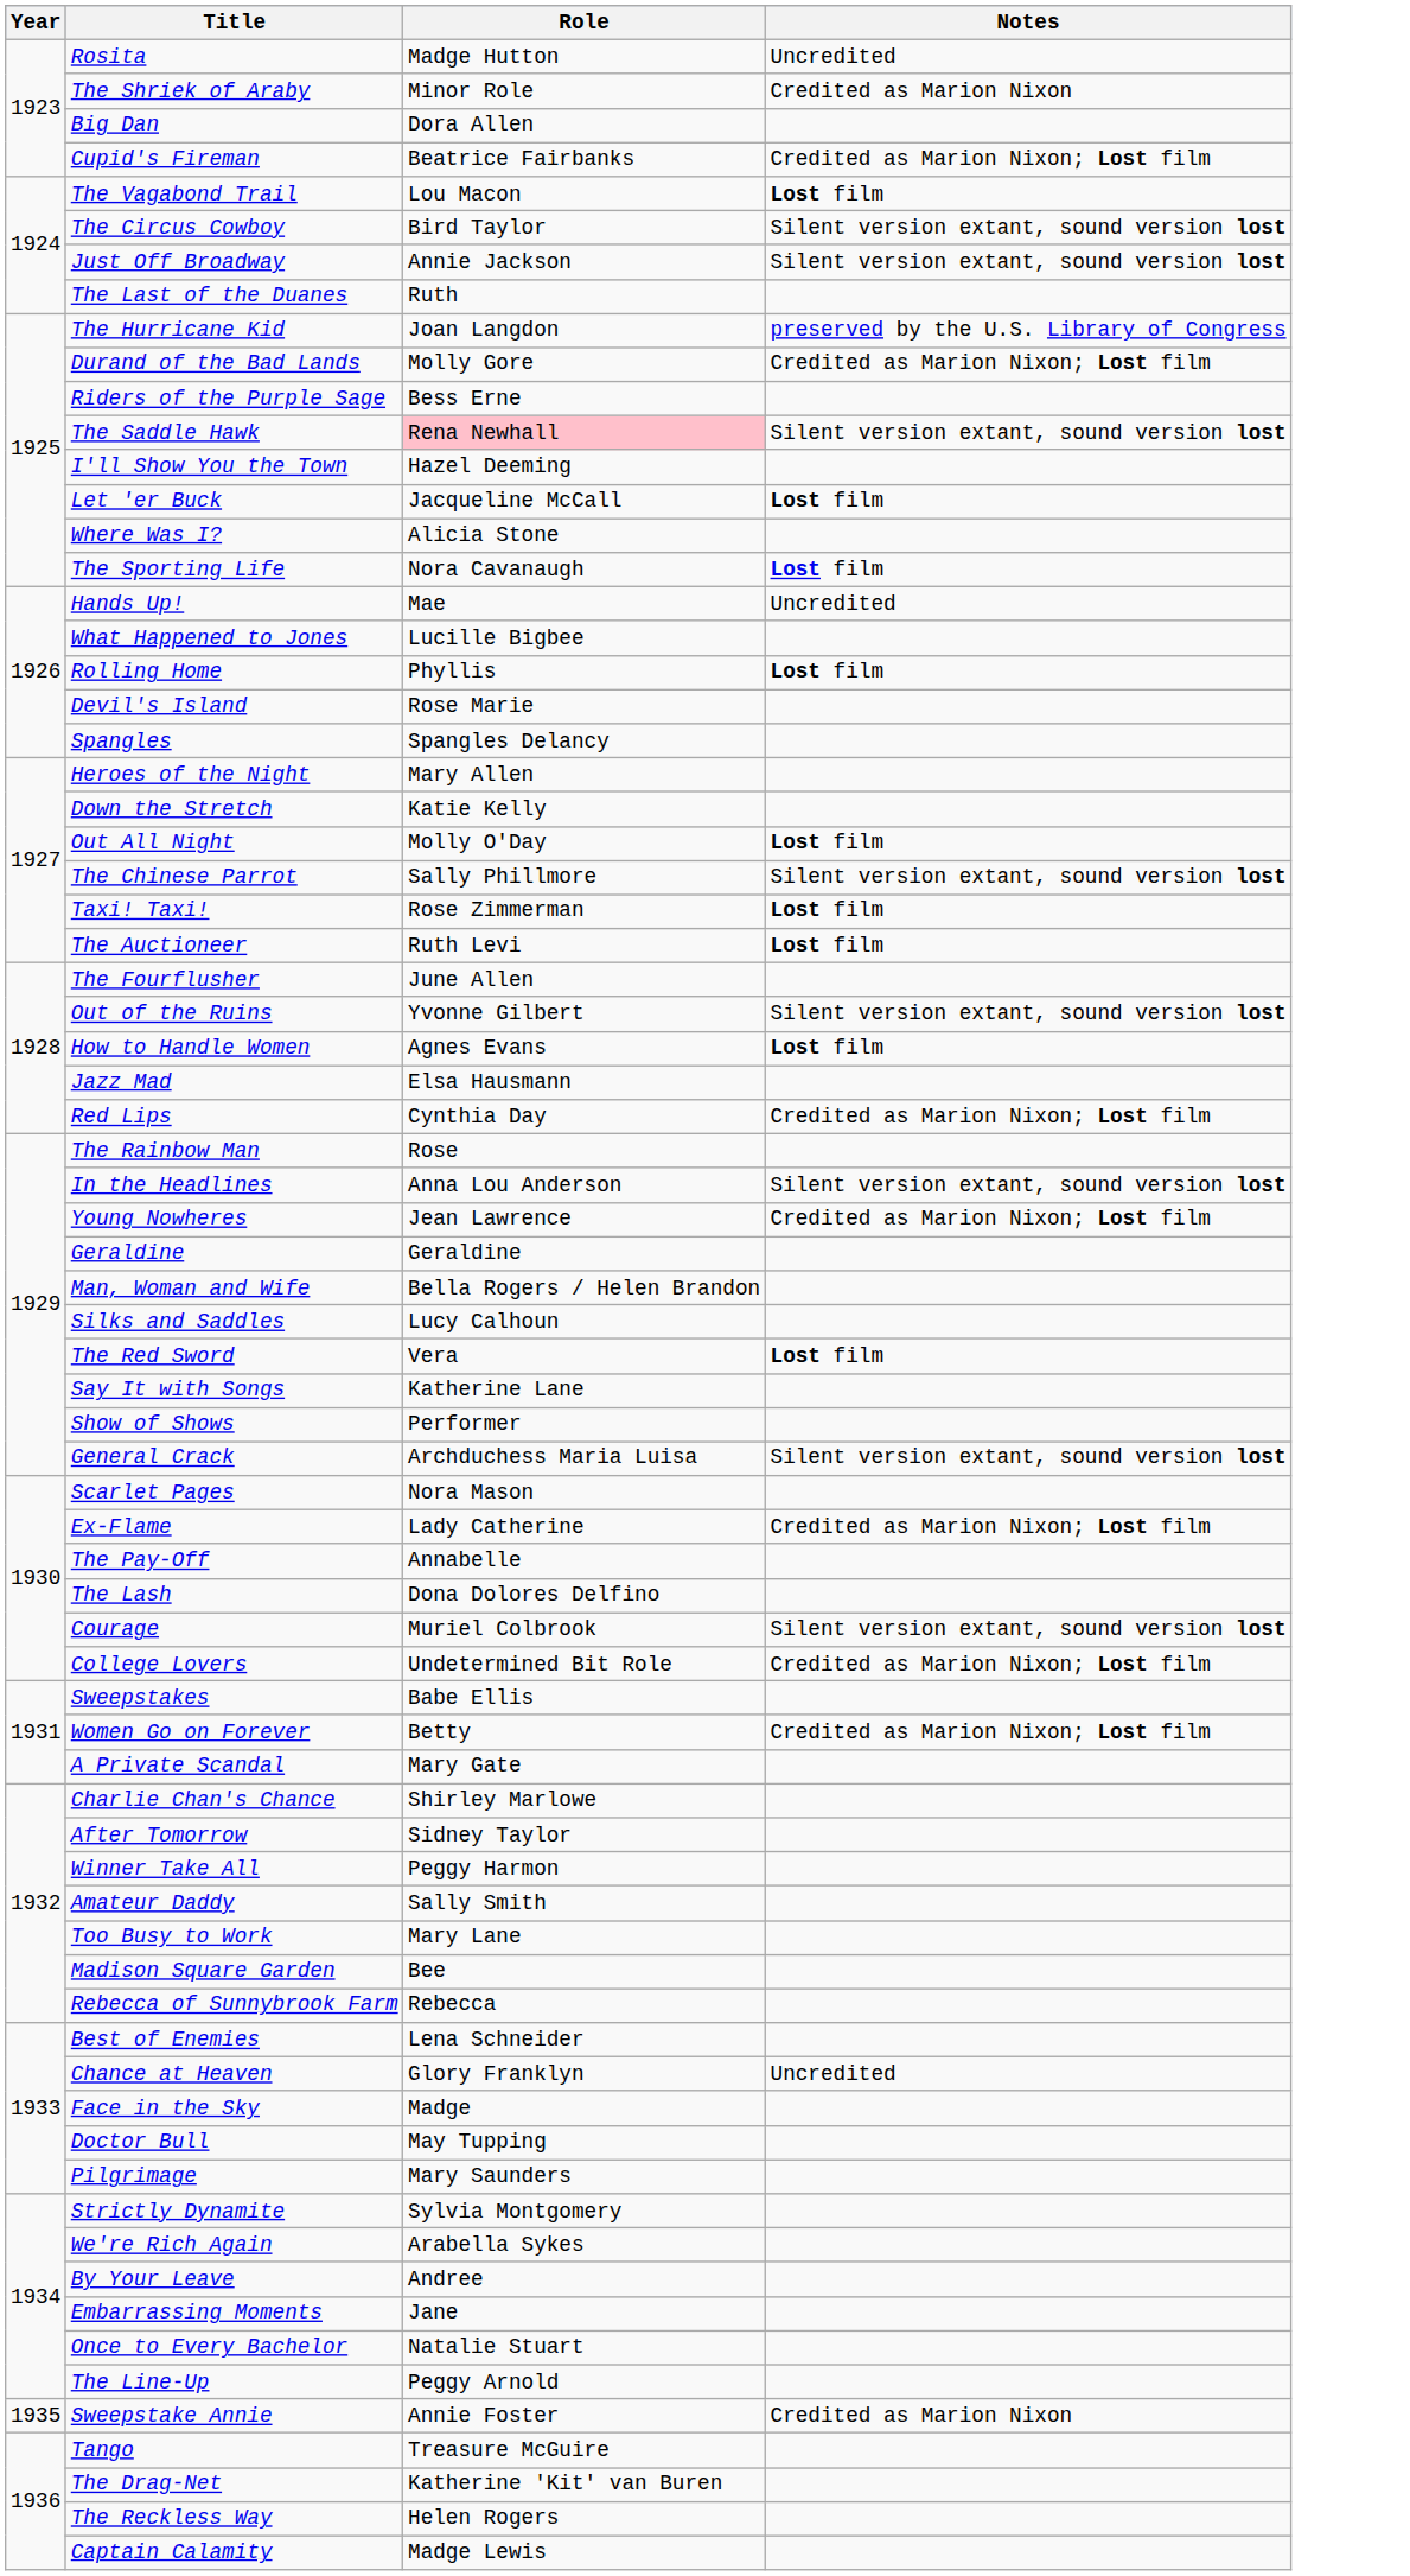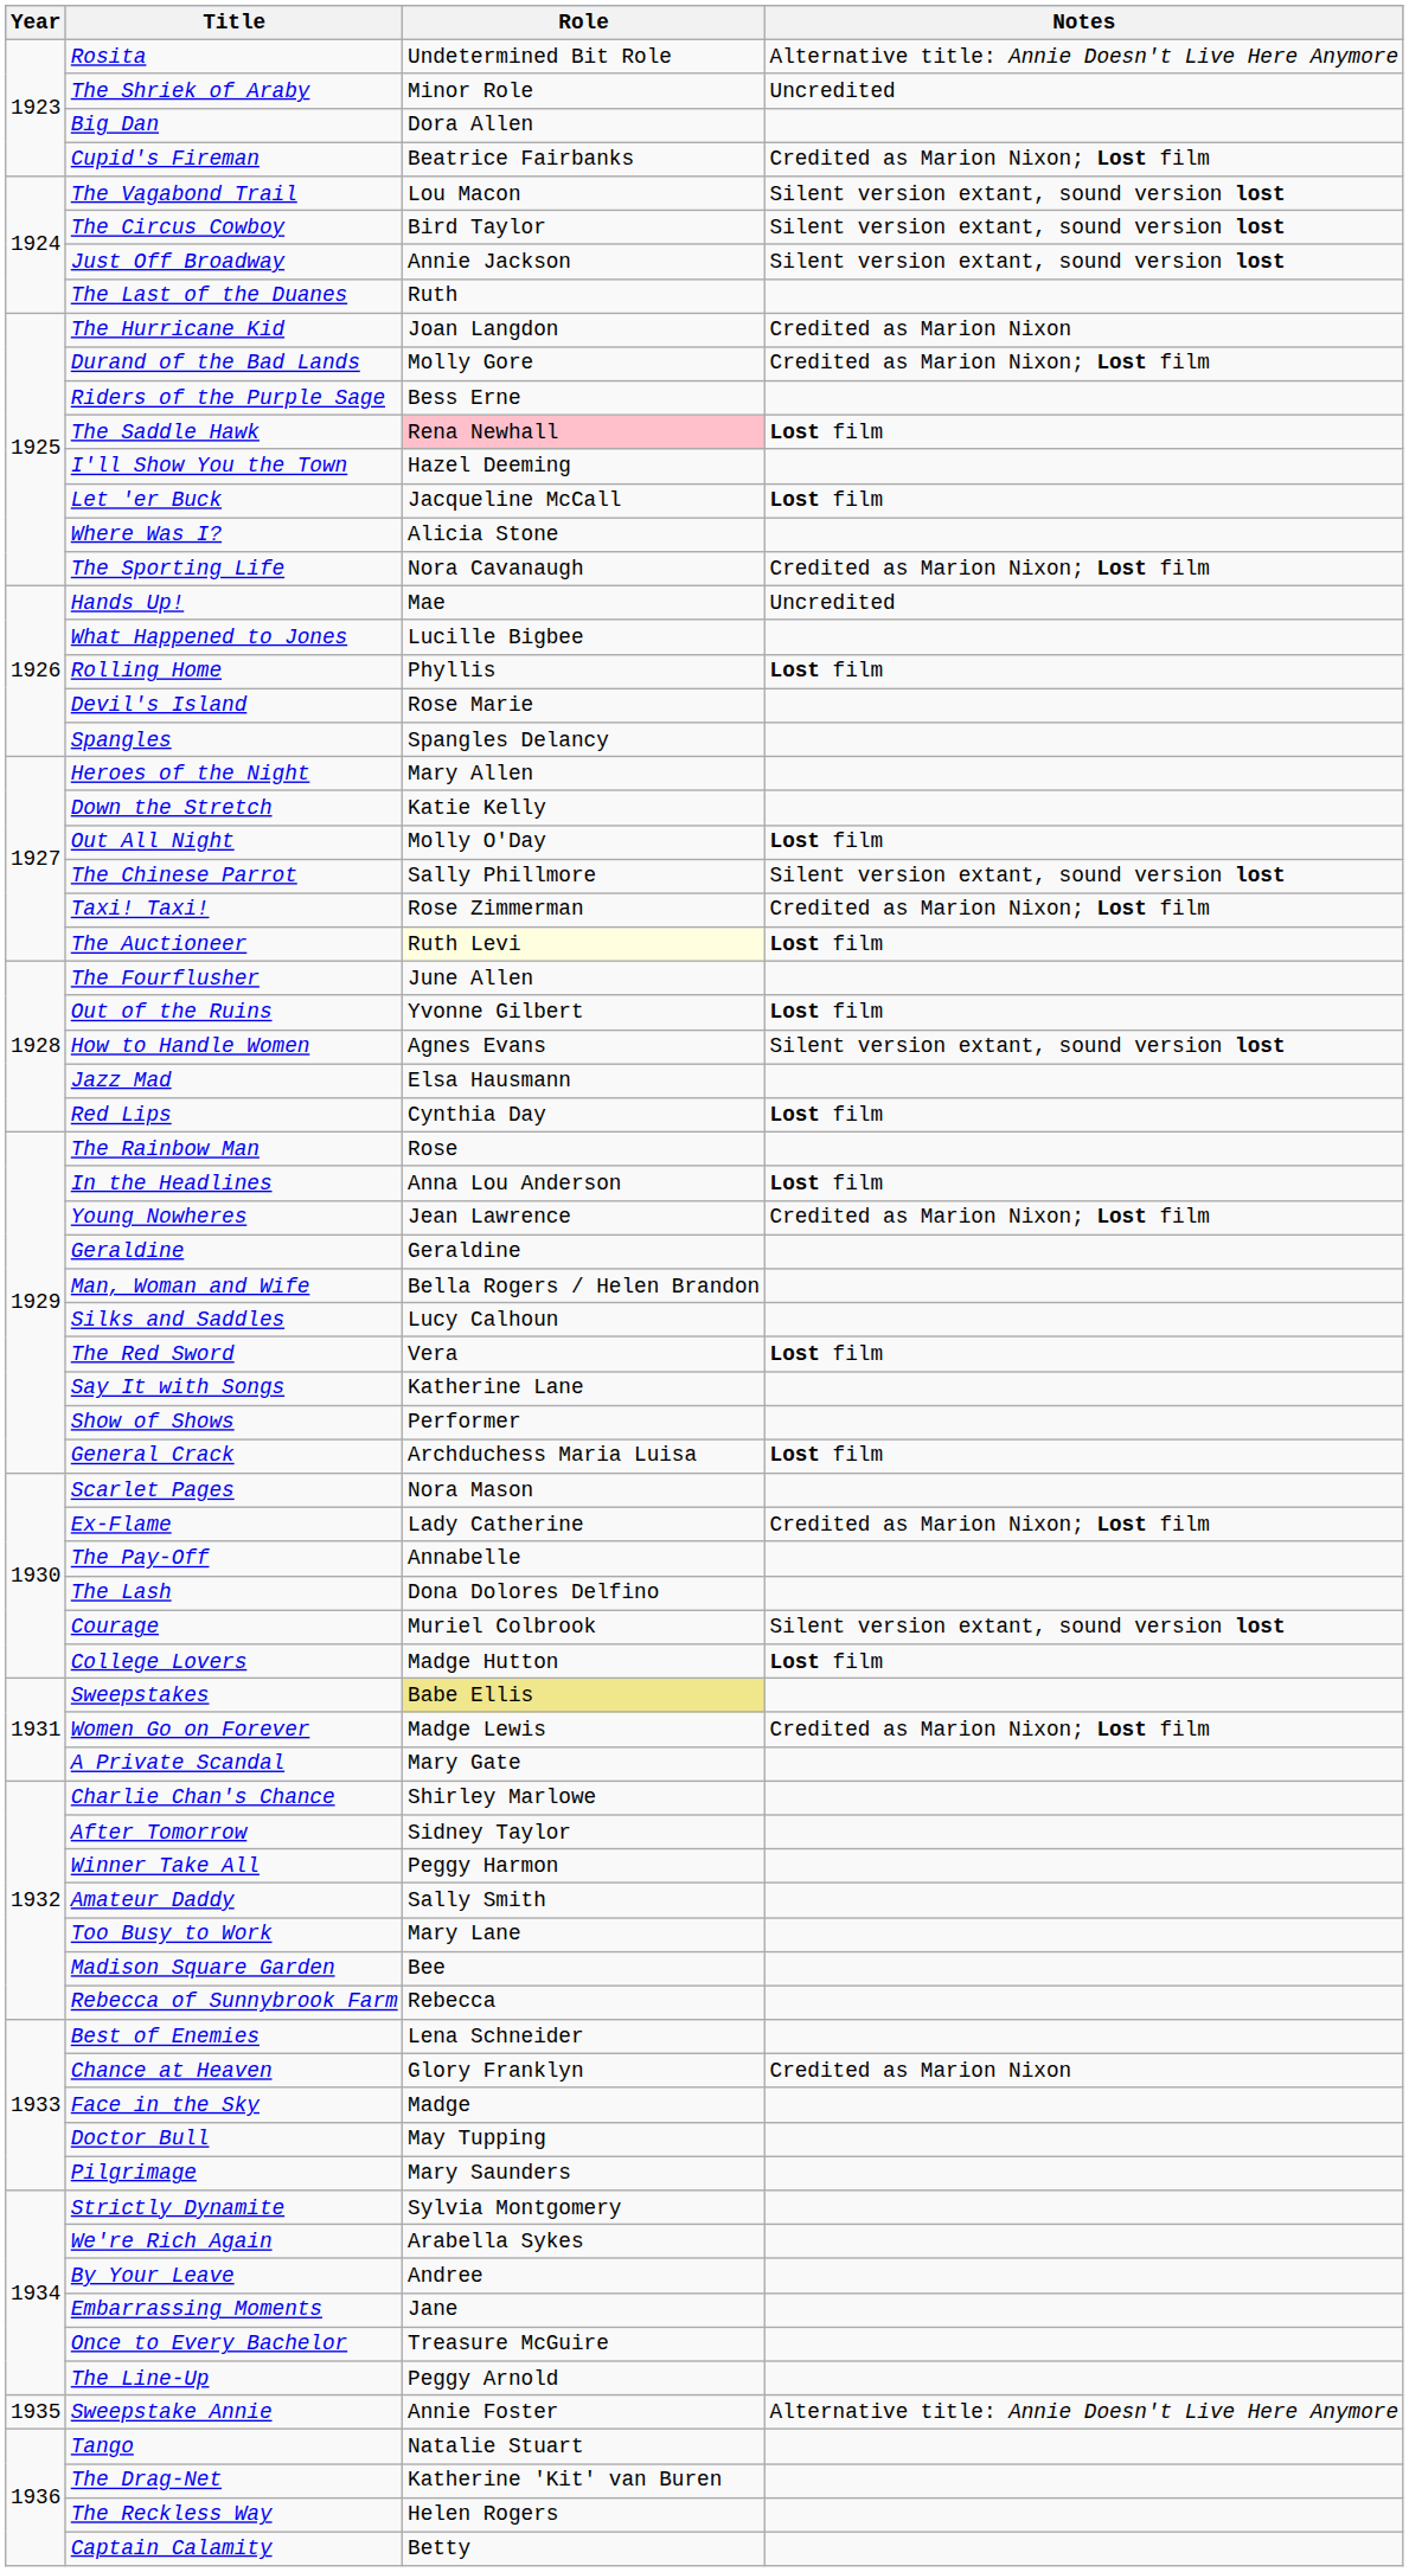Rosita | Role: Madge Hutton -> Undetermined Bit Role
Rosita | Notes: Uncredited -> Alternative title: Annie Doesn't Live Here Anymore
The Shriek of Araby | Notes: Credited as Marion Nixon -> Uncredited
The Vagabond Trail | Notes: Lost film -> Silent version extant, sound version lost
The Hurricane Kid | Notes: preserved by the U.S. Library of Congress -> Credited as Marion Nixon
The Saddle Hawk | Notes: Silent version extant, sound version lost -> Lost film
The Sporting Life | Notes: Lost film -> Credited as Marion Nixon; Lost film
Taxi! Taxi! | Notes: Lost film -> Credited as Marion Nixon; Lost film
The Auctioneer | Role: no background -> lightyellow background
Out of the Ruins | Notes: Silent version extant, sound version lost -> Lost film
How to Handle Women | Notes: Lost film -> Silent version extant, sound version lost
Red Lips | Notes: Credited as Marion Nixon; Lost film -> Lost film
In the Headlines | Notes: Silent version extant, sound version lost -> Lost film
General Crack | Notes: Silent version extant, sound version lost -> Lost film
College Lovers | Role: Undetermined Bit Role -> Madge Hutton
College Lovers | Notes: Credited as Marion Nixon; Lost film -> Lost film
Sweepstakes | Role: no background -> khaki background
Women Go on Forever | Role: Betty -> Madge Lewis
Chance at Heaven | Notes: Uncredited -> Credited as Marion Nixon
Once to Every Bachelor | Role: Natalie Stuart -> Treasure McGuire
Sweepstake Annie | Notes: Credited as Marion Nixon -> Alternative title: Annie Doesn't Live Here Anymore
Tango | Role: Treasure McGuire -> Natalie Stuart
Captain Calamity | Role: Madge Lewis -> Betty
